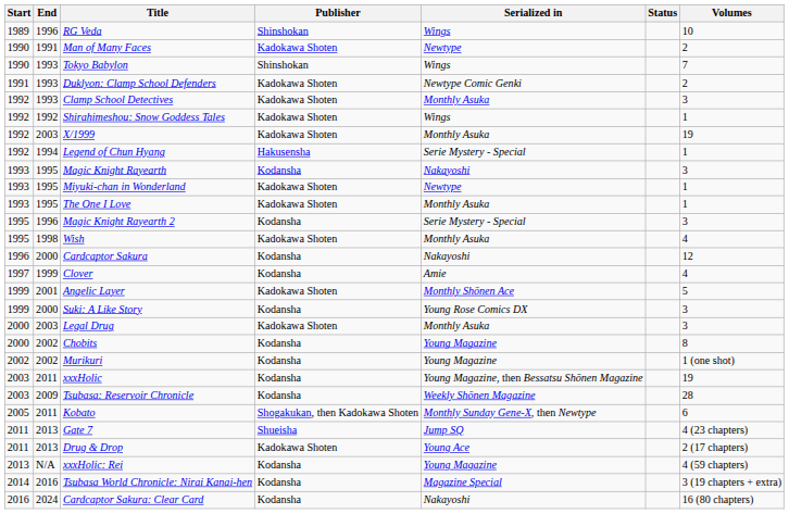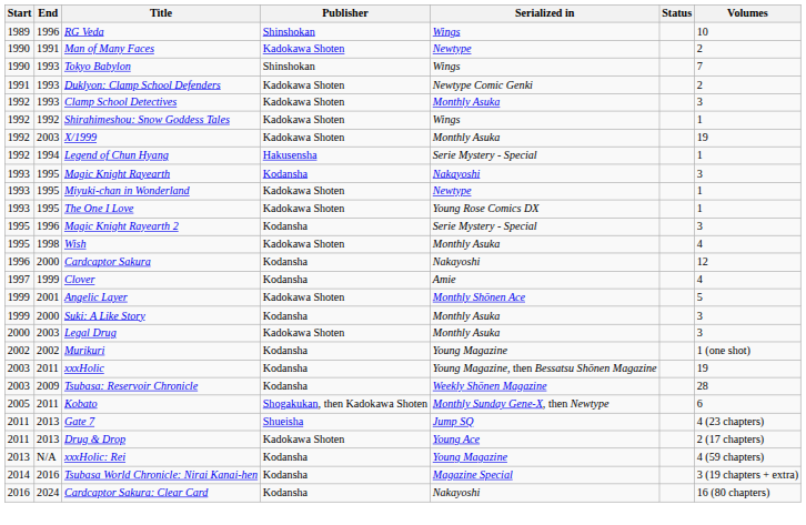The One I Love | Serialized in: Monthly Asuka -> Young Rose Comics DX
Suki: A Like Story | Serialized in: Young Rose Comics DX -> Monthly Asuka
- row: 2000 | 2002 | Chobits | Kodansha | Young Magazine | 8
